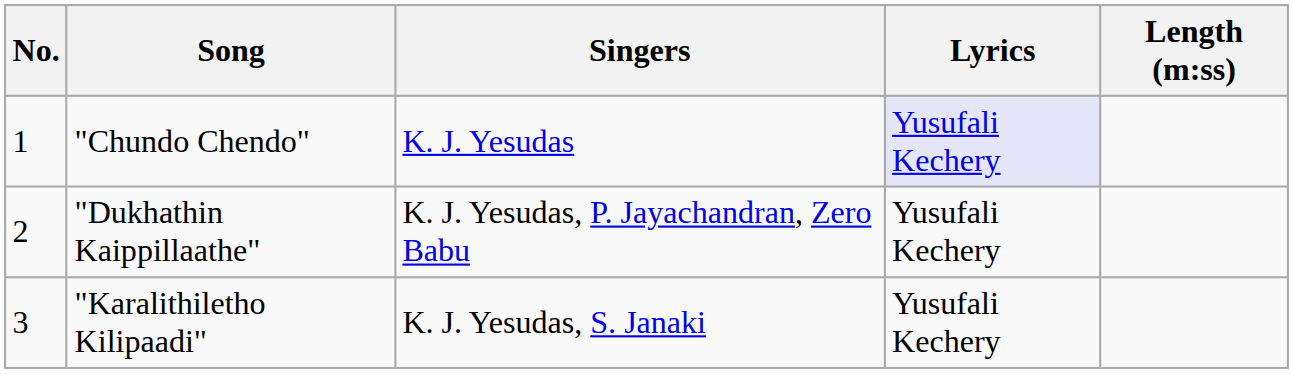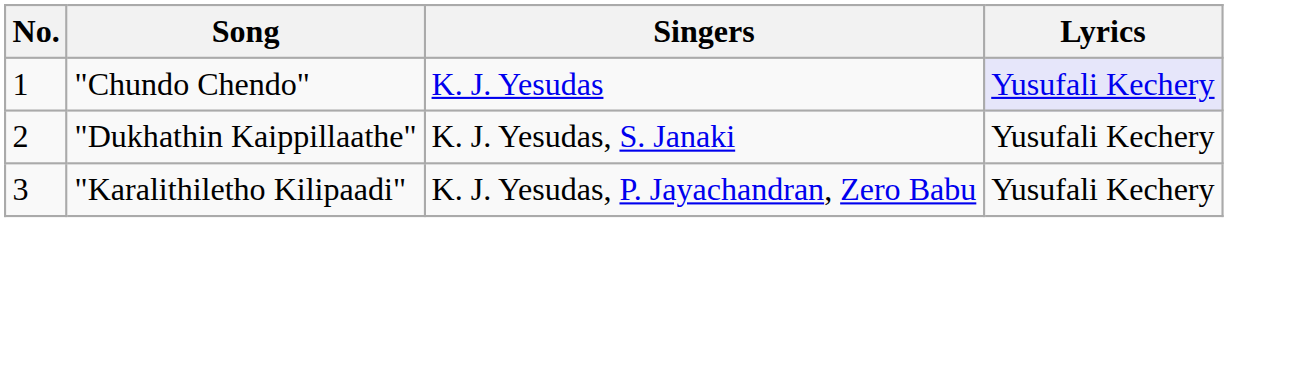- column: Length (m:ss)
"Dukhathin Kaippillaathe" | Singers: K. J. Yesudas, P. Jayachandran, Zero Babu -> K. J. Yesudas, S. Janaki
"Karalithiletho Kilipaadi" | Singers: K. J. Yesudas, S. Janaki -> K. J. Yesudas, P. Jayachandran, Zero Babu
